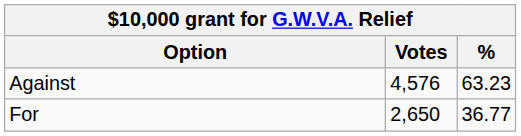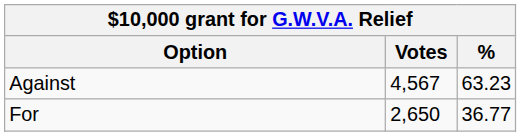Against | Votes: 4,576 -> 4,567
